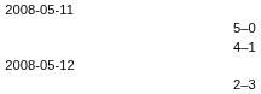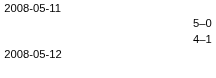- row: 2–3
